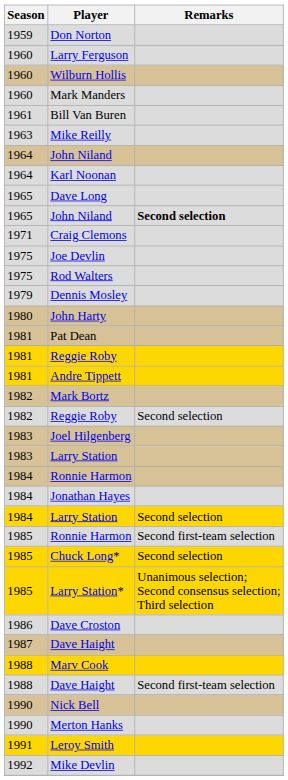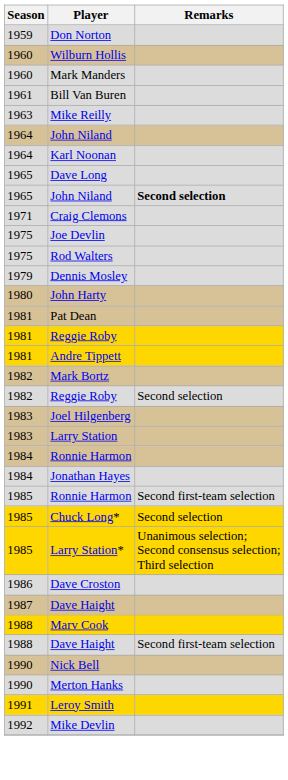- row: 1960 | Larry Ferguson
- row: 1984 | Larry Station | Second selection
